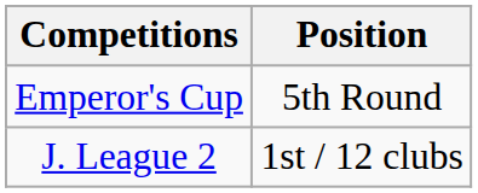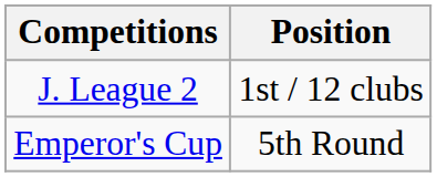rows swapped: J. League 2 <-> Emperor's Cup
